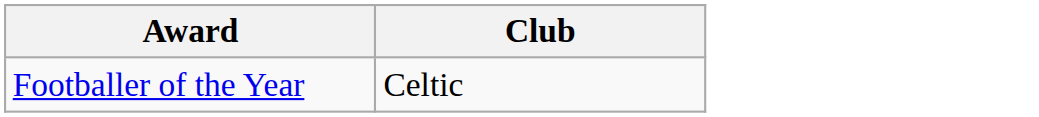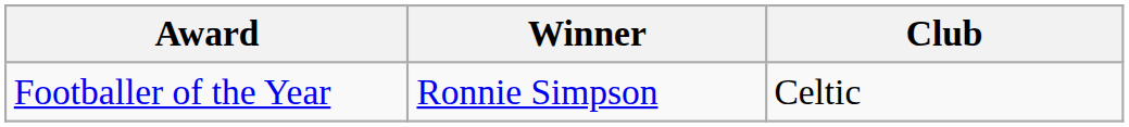+ column: Winner | Ronnie Simpson
